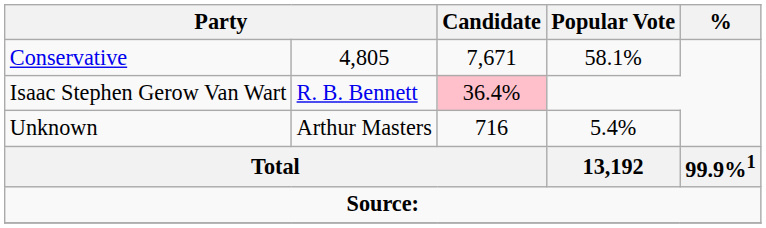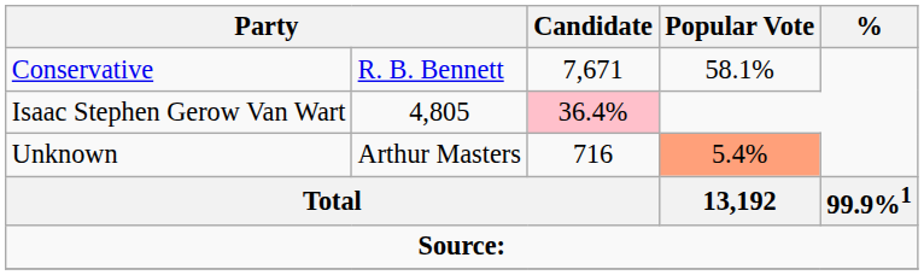Conservative | column 2: 4,805 -> R. B. Bennett
Isaac Stephen Gerow Van Wart | column 2: R. B. Bennett -> 4,805
Unknown | Popular Vote: no background -> lightsalmon background
